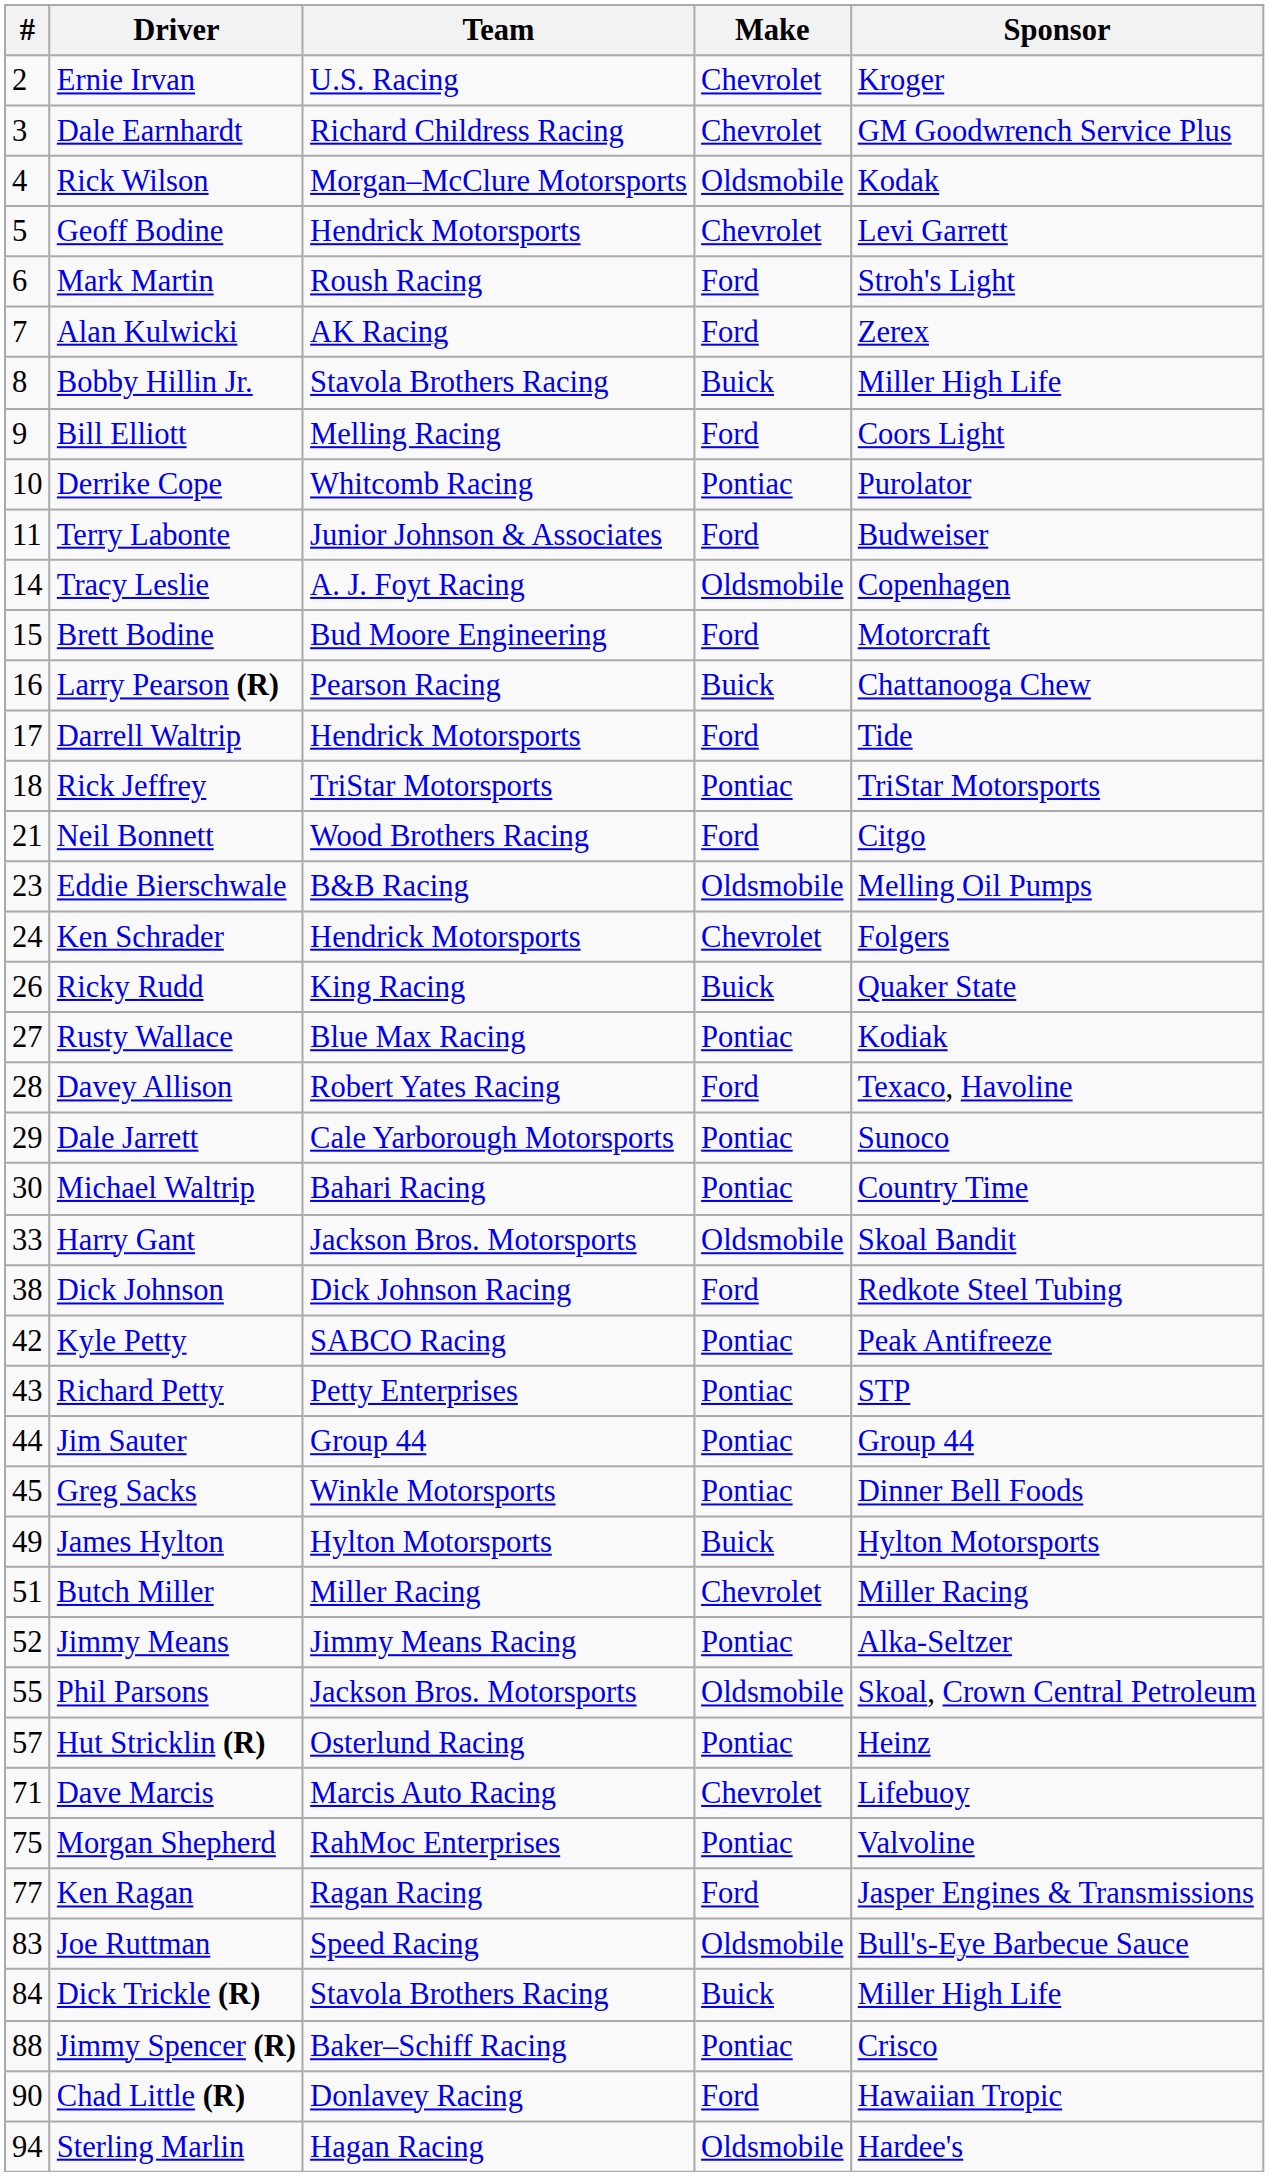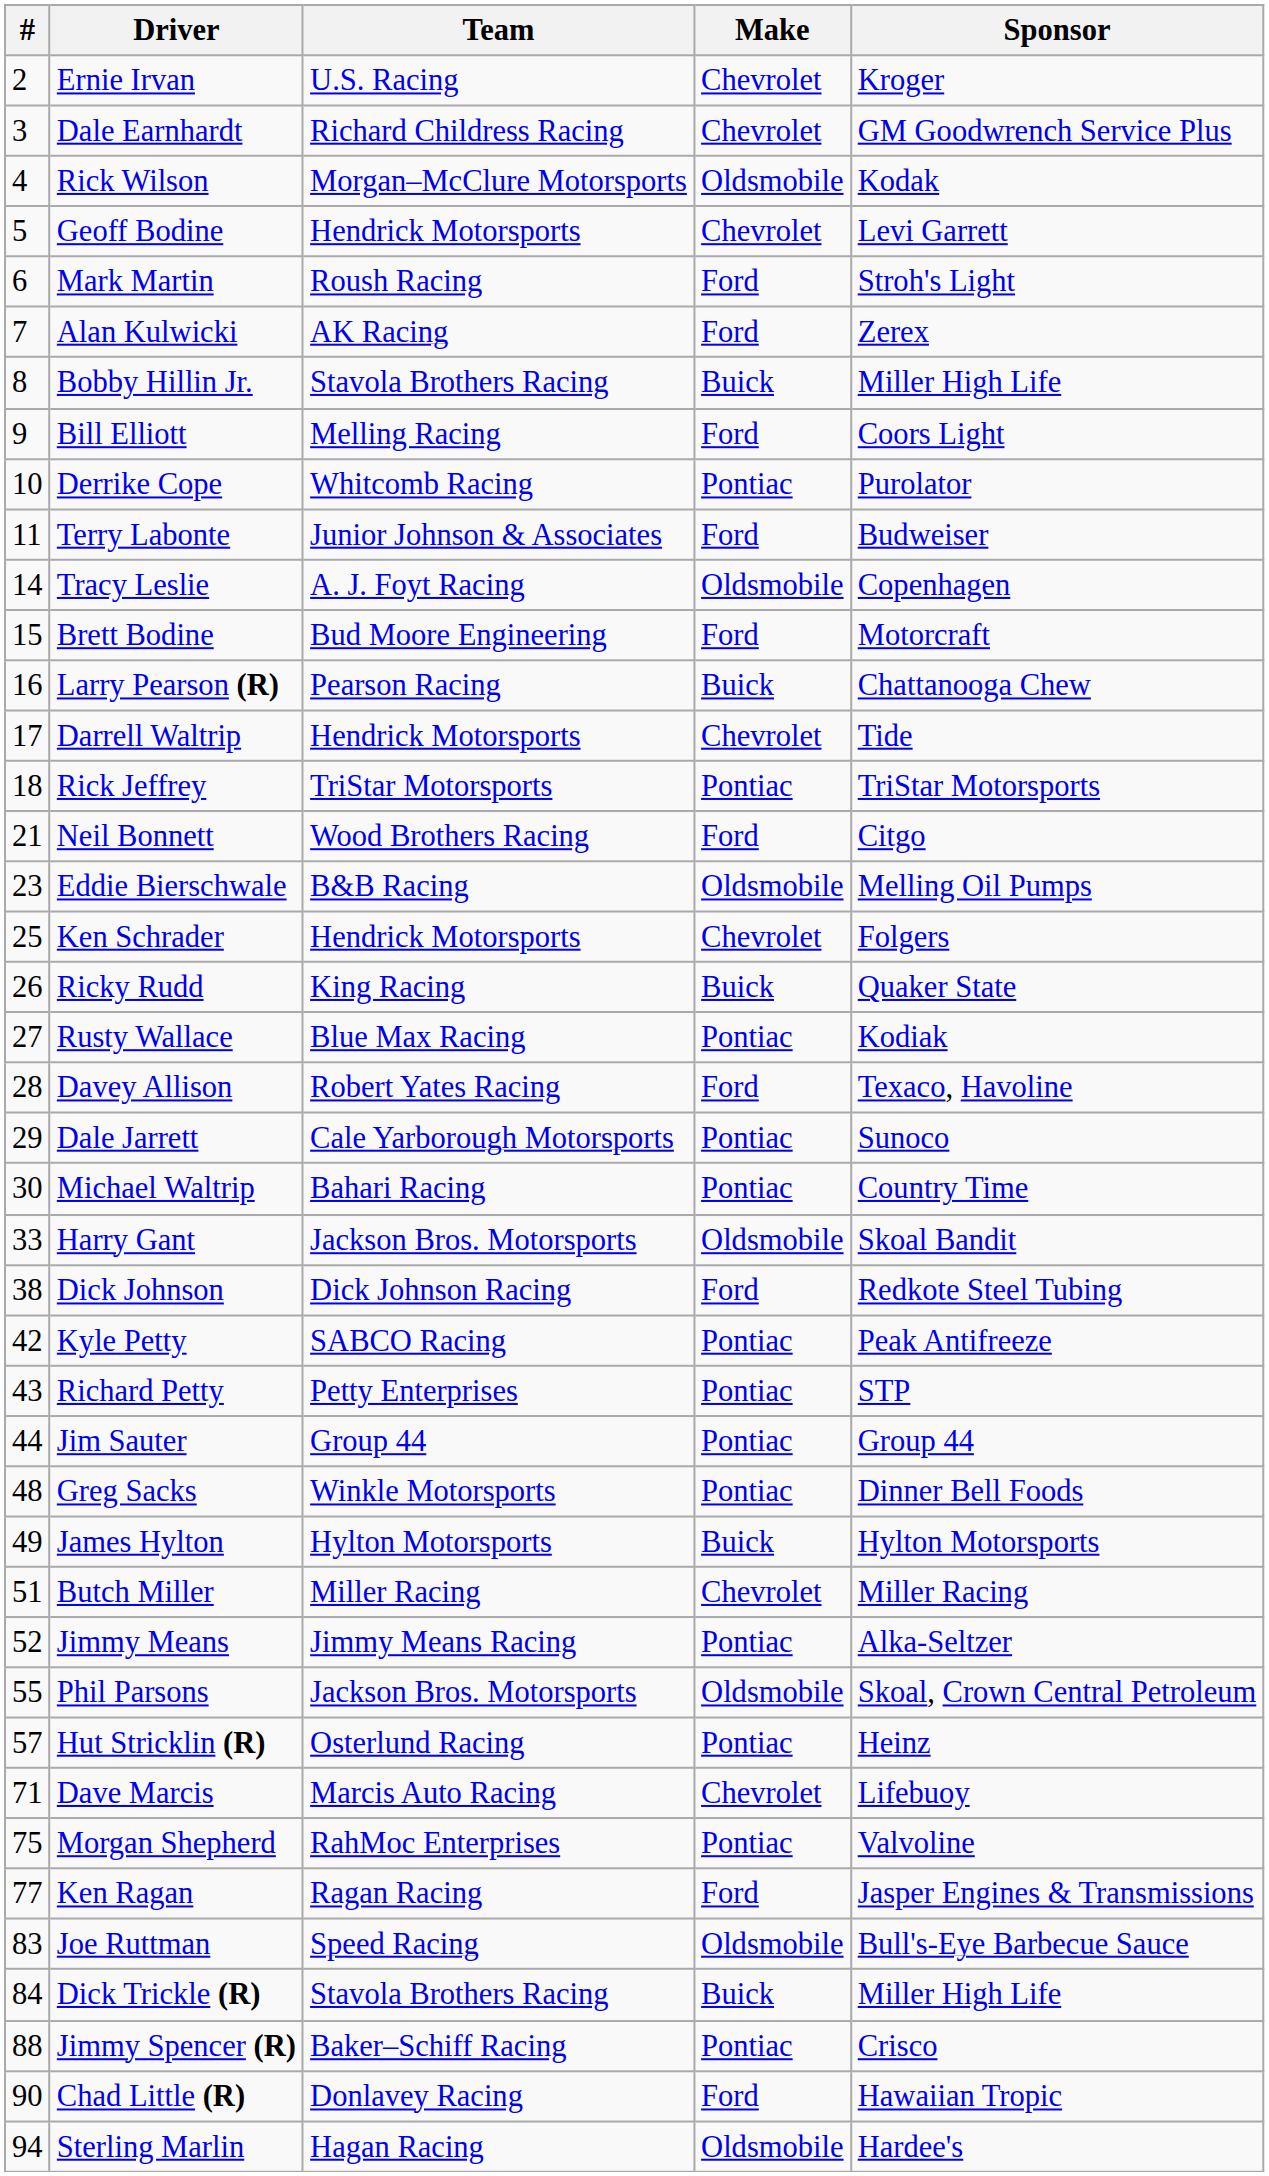Darrell Waltrip | Make: Ford -> Chevrolet
Ken Schrader | #: 24 -> 25
Greg Sacks | #: 45 -> 48
